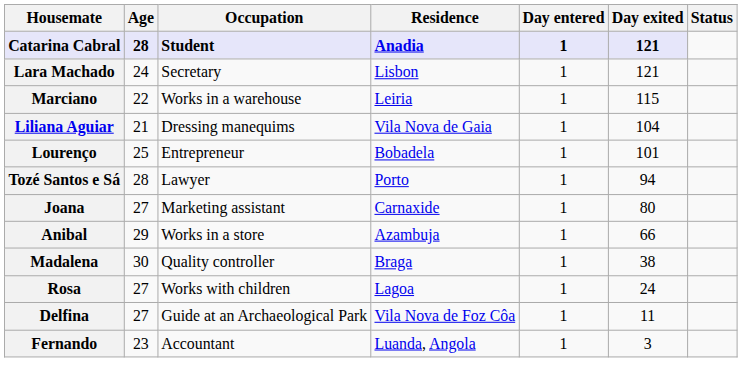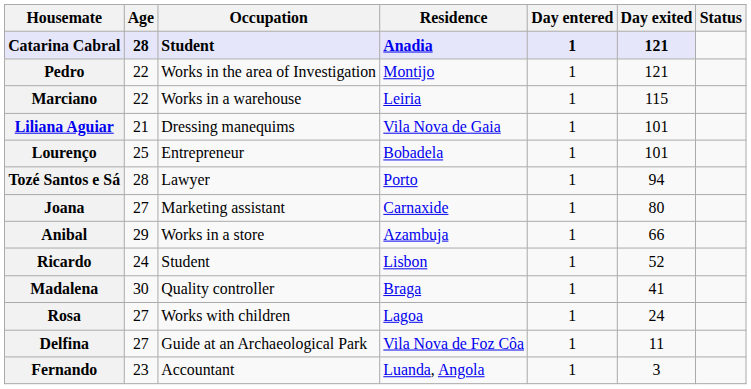+ row: Pedro | 22 | Works in the area of Investigation | Montijo | 1 | 121
- row: Lara Machado | 24 | Secretary | Lisbon | 1 | 121
Liliana Aguiar | Day exited: 104 -> 101
+ row: Ricardo | 24 | Student | Lisbon | 1 | 52
Madalena | Day exited: 38 -> 41
